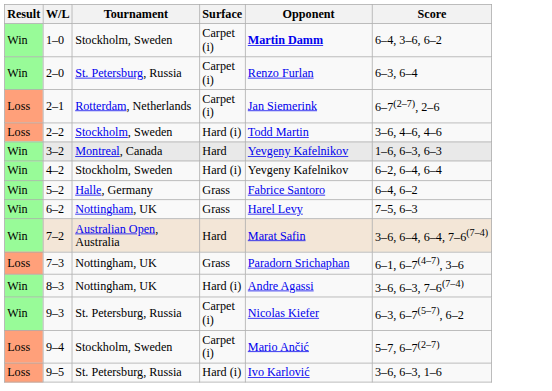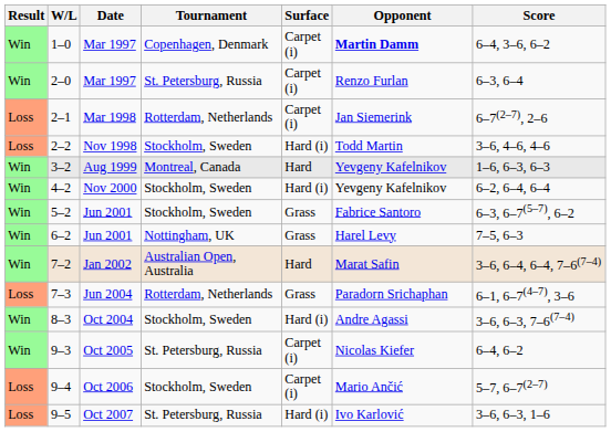+ column: Date | Mar 1997 | Mar 1997 | Mar 1998 | Nov 1998 | Aug 1999 | Nov 2000 | Jun 2001 | Jun 2001 | Jan 2002 | Jun 2004 | Oct 2004 | Oct 2005 | Oct 2006 | Oct 2007
1–0 | Tournament: Stockholm, Sweden -> Copenhagen, Denmark
5–2 | Tournament: Halle, Germany -> Stockholm, Sweden
5–2 | Score: 6–4, 6–2 -> 6–3, 6–7(5–7), 6–2
7–3 | Tournament: Nottingham, UK -> Rotterdam, Netherlands
8–3 | Tournament: Nottingham, UK -> Stockholm, Sweden
9–3 | Score: 6–3, 6–7(5–7), 6–2 -> 6–4, 6–2
